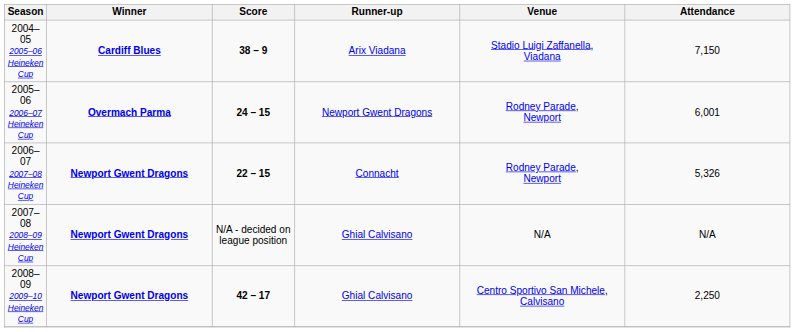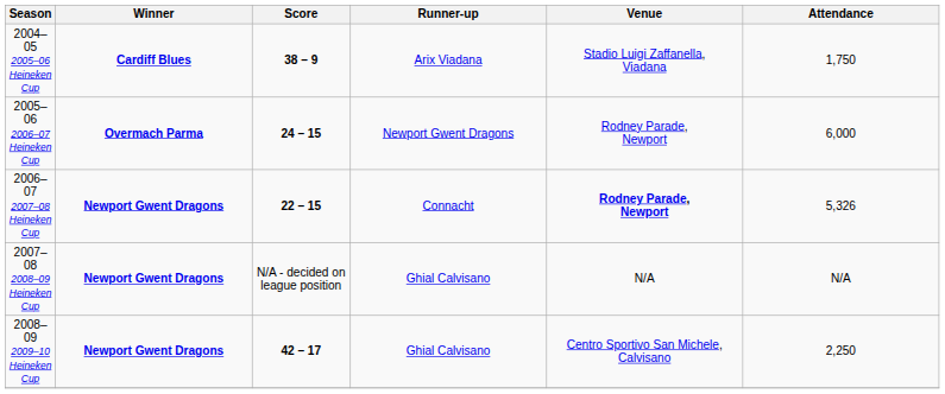2004–05 2005–06 Heineken Cup | Attendance: 7,150 -> 1,750
2005–06 2006–07 Heineken Cup | Attendance: 6,001 -> 6,000
2006–07 2007–08 Heineken Cup | Venue: normal -> bold
